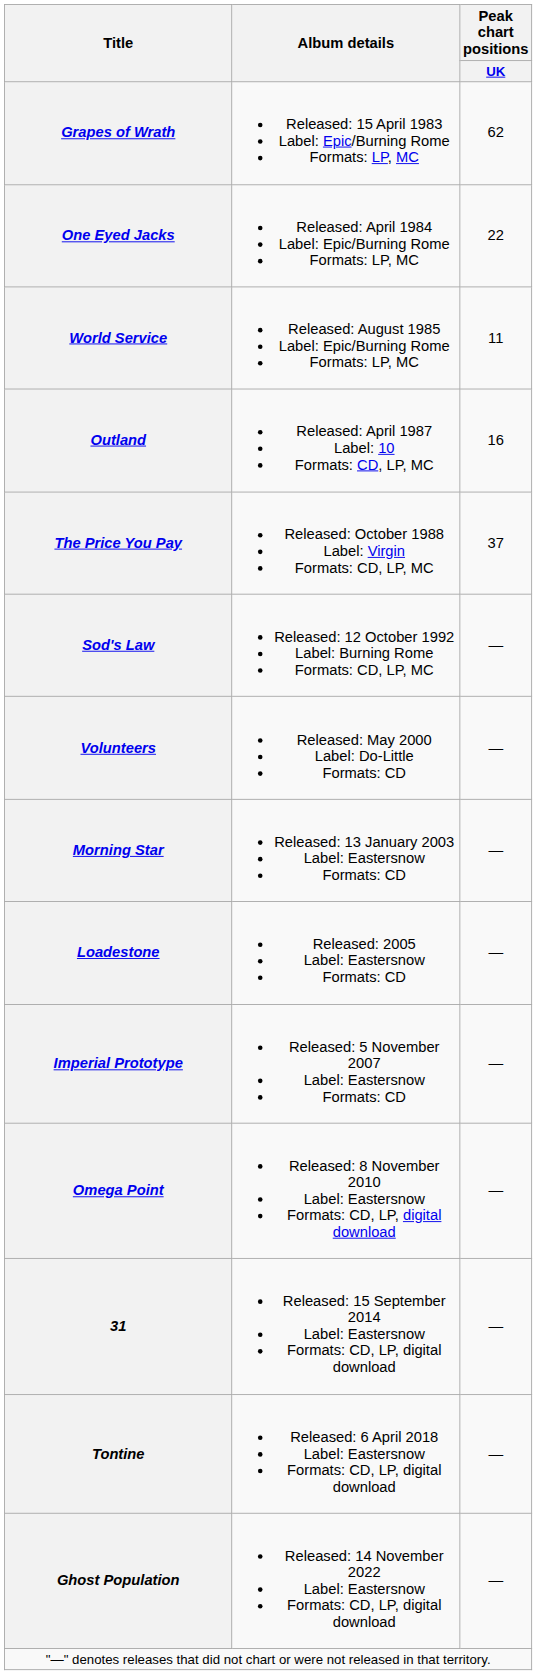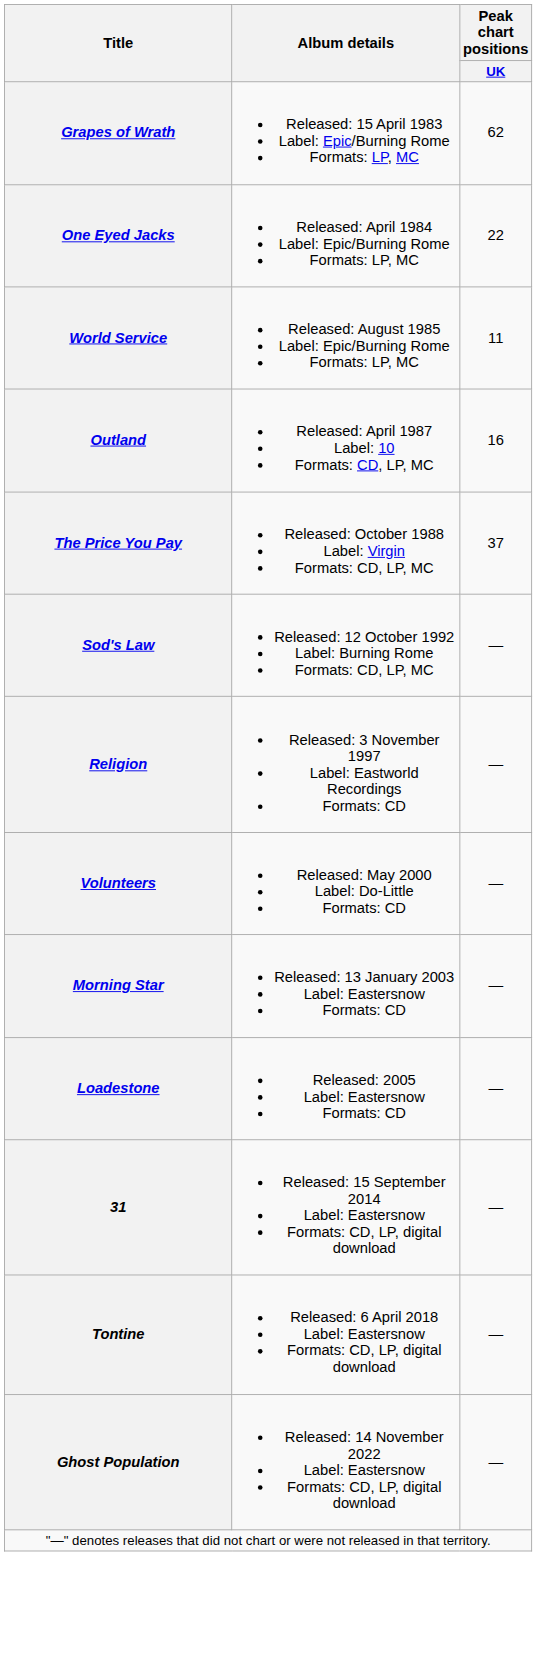+ row: Religion | Released: 3 November 1997 Label: Eastworld Recordings Formats: CD | —
- row: Imperial Prototype | Released: 5 November 2007 Label: Eastersnow Formats: CD | —
- row: Omega Point | Released: 8 November 2010 Label: Eastersnow Formats: CD, LP, digital download | —
